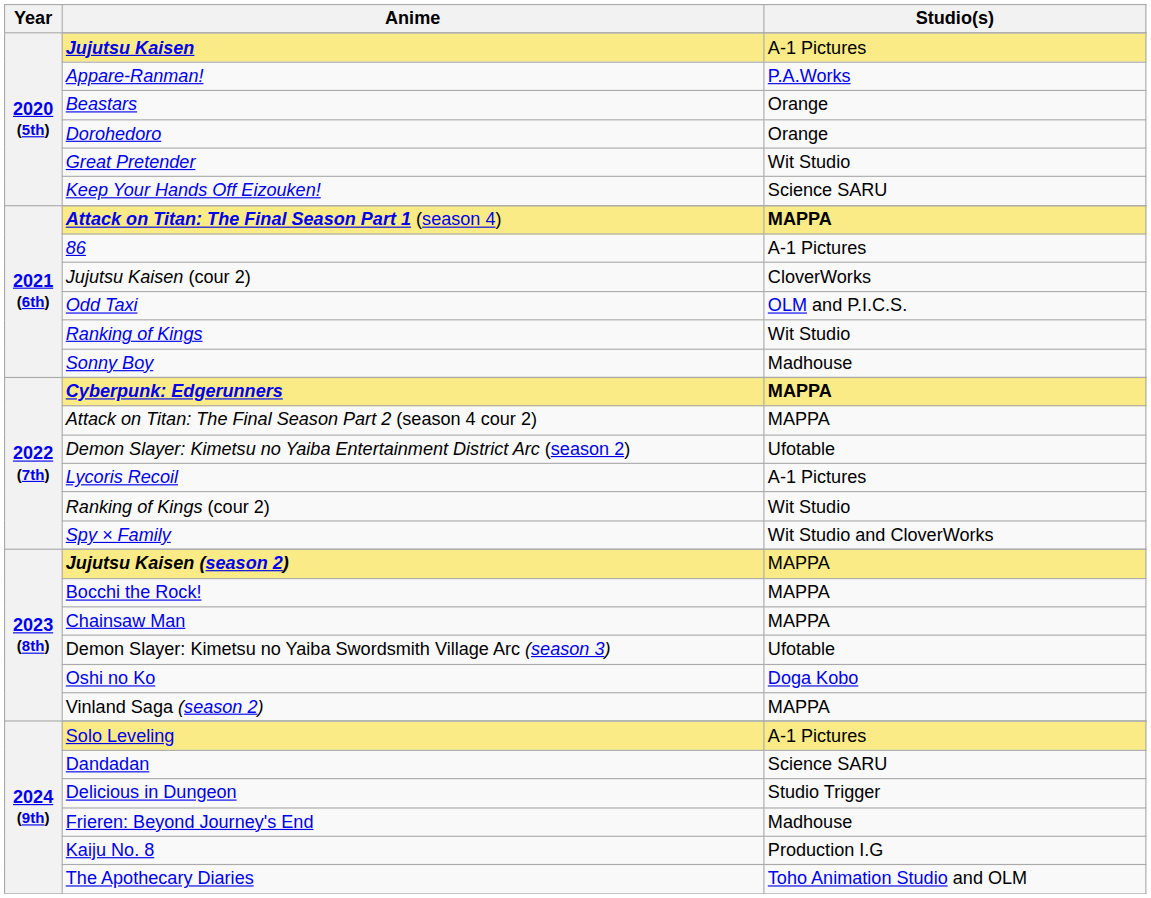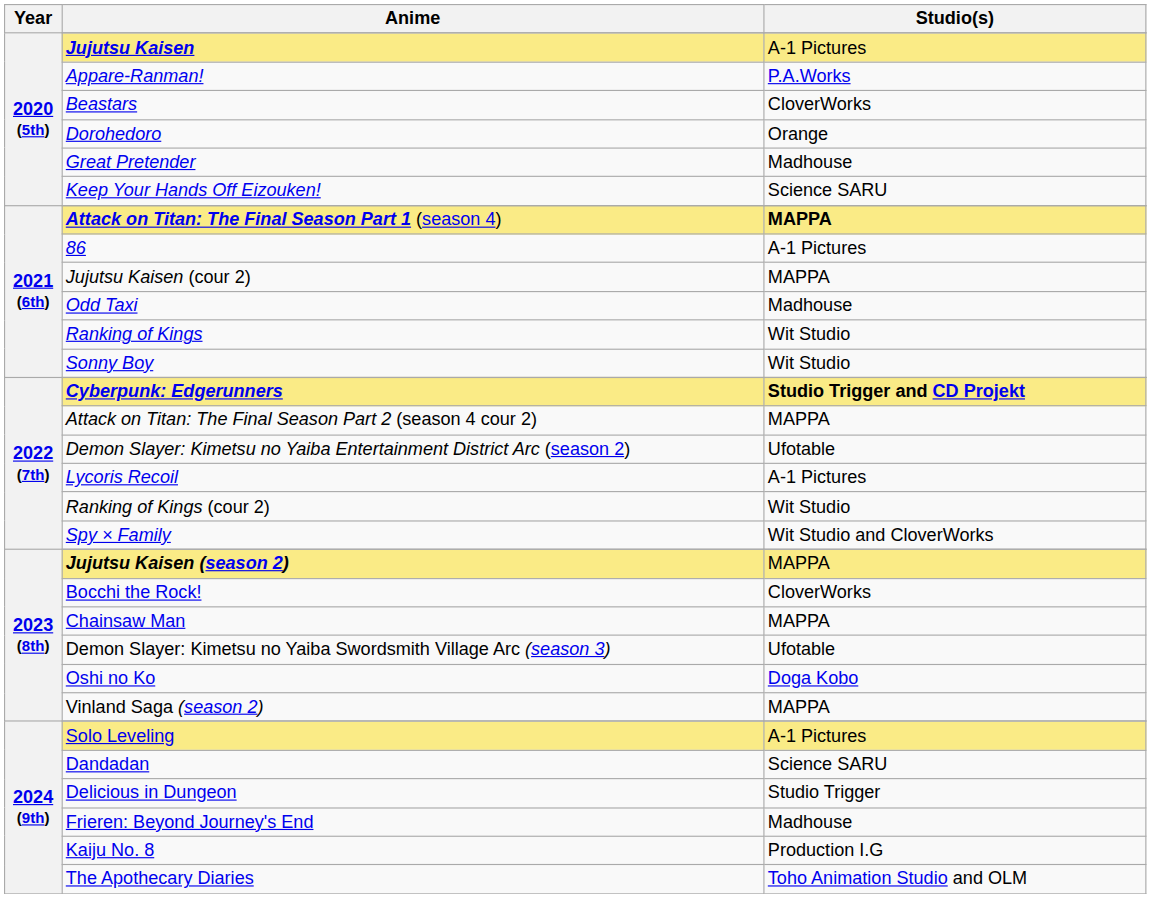Beastars | Studio(s): Orange -> CloverWorks
Great Pretender | Studio(s): Wit Studio -> Madhouse
Jujutsu Kaisen (cour 2) | Studio(s): CloverWorks -> MAPPA
Odd Taxi | Studio(s): OLM and P.I.C.S. -> Madhouse
Sonny Boy | Studio(s): Madhouse -> Wit Studio
Cyberpunk: Edgerunners | Studio(s): MAPPA -> Studio Trigger and CD Projekt
Bocchi the Rock! | Studio(s): MAPPA -> CloverWorks
